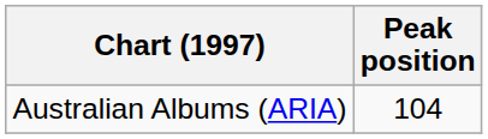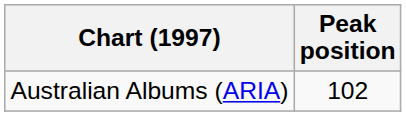Australian Albums (ARIA) | Peak position: 104 -> 102
